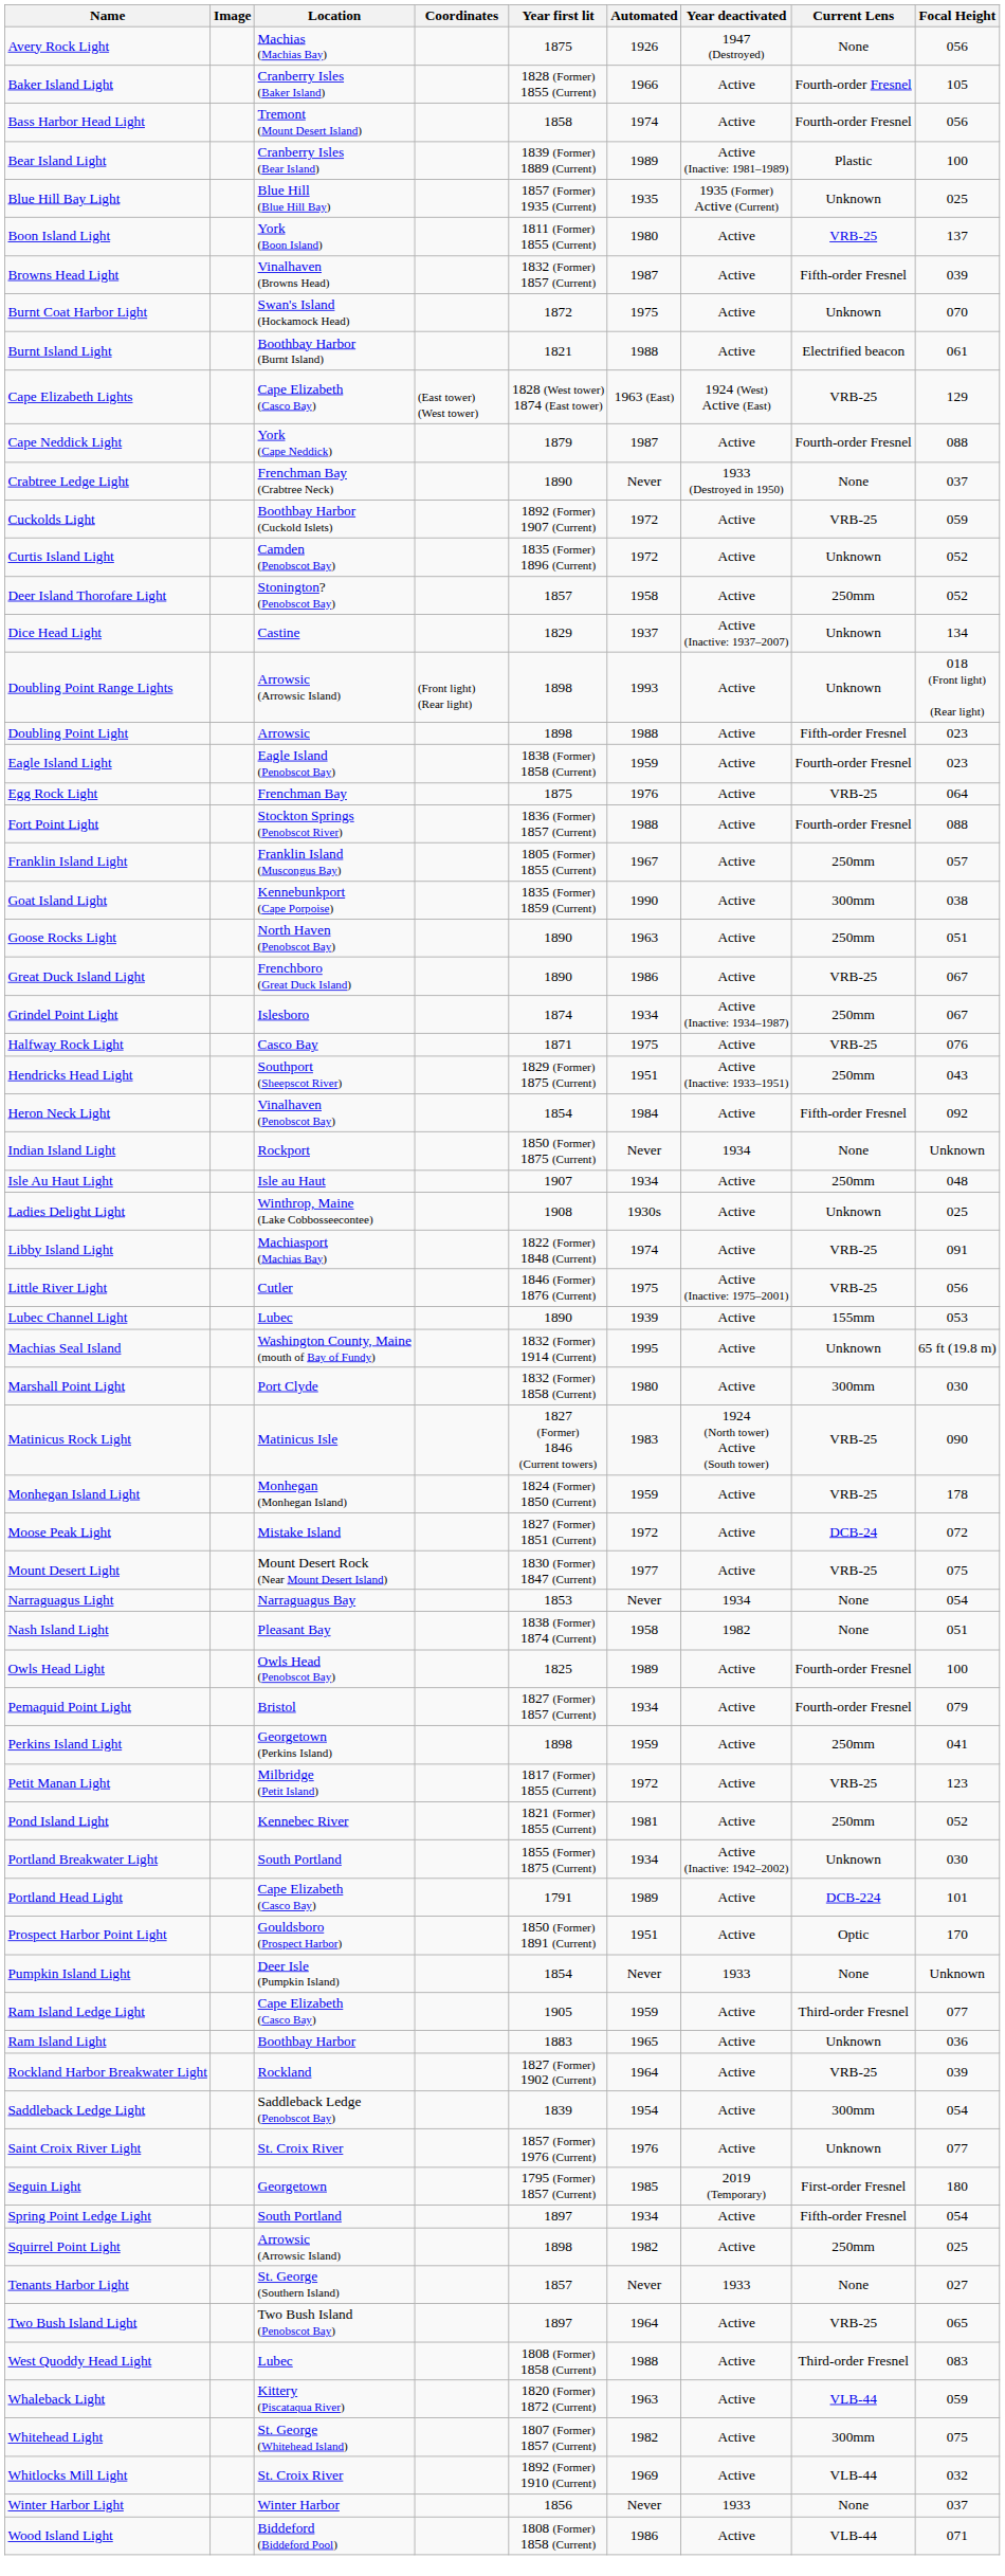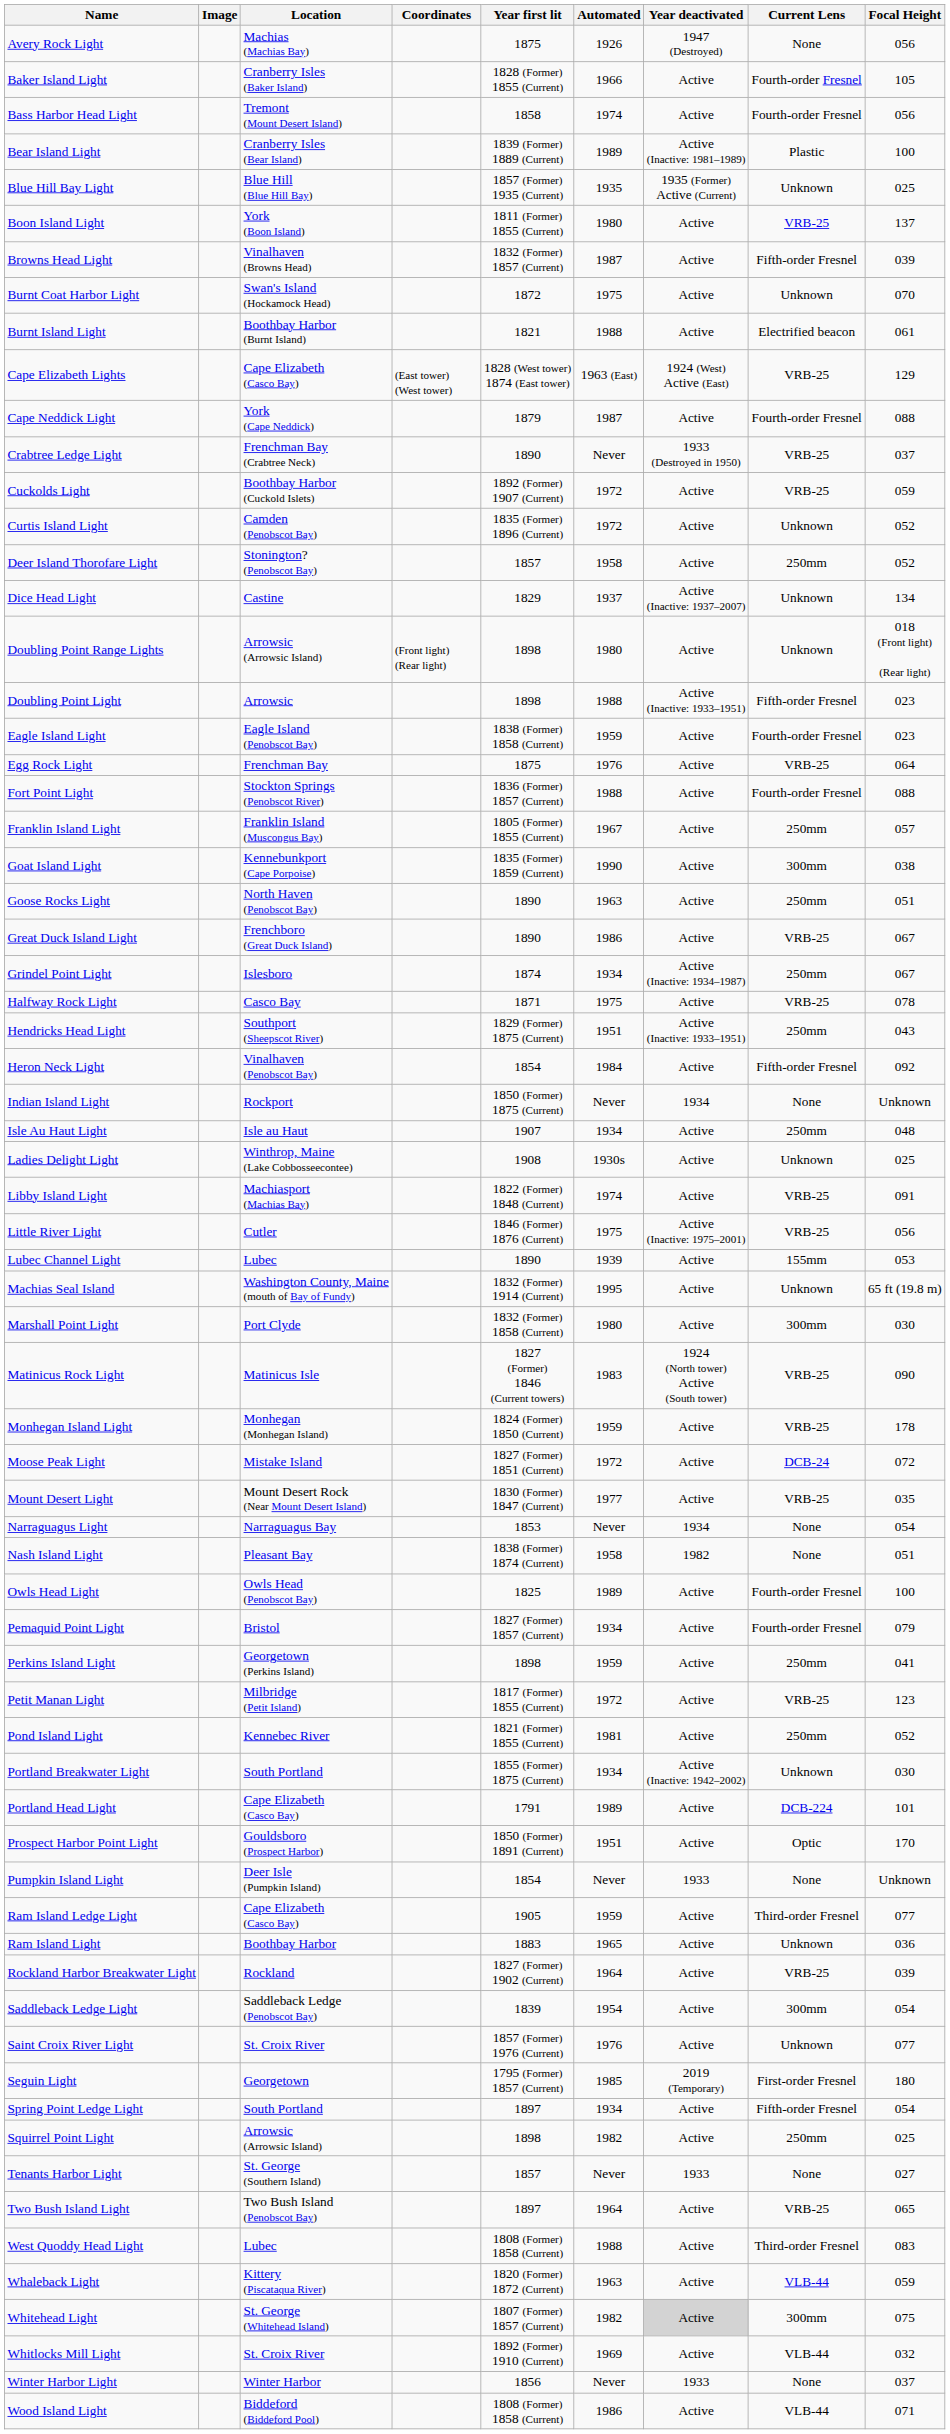Crabtree Ledge Light | Current Lens: None -> VRB-25
Doubling Point Range Lights | Automated: 1993 -> 1980
Doubling Point Light | Year deactivated: Active -> Active (Inactive: 1933–1951)
Halfway Rock Light | Focal Height: 076 -> 078
Mount Desert Light | Focal Height: 075 -> 035
Whitehead Light | Year deactivated: no background -> lightgrey background
